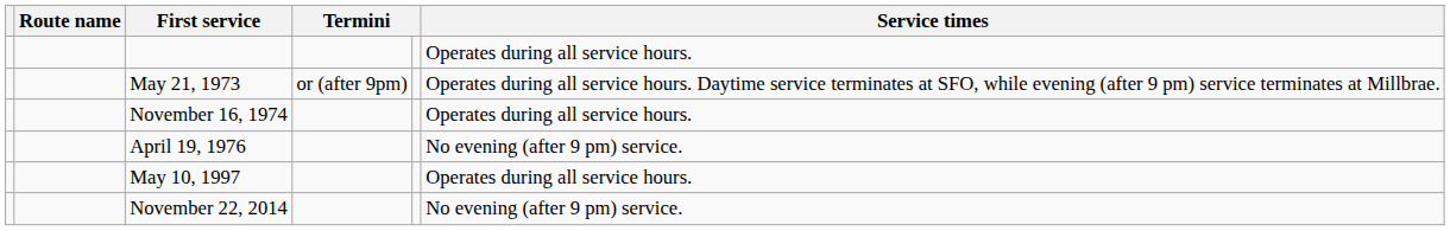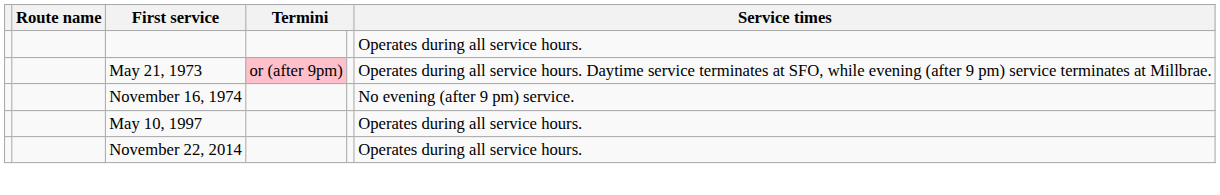May 21, 1973 | column 4: no background -> pink background
November 16, 1974 | Service times: Operates during all service hours. -> No evening (after 9 pm) service.
- row: April 19, 1976 | No evening (after 9 pm) service.
November 22, 2014 | Service times: No evening (after 9 pm) service. -> Operates during all service hours.
